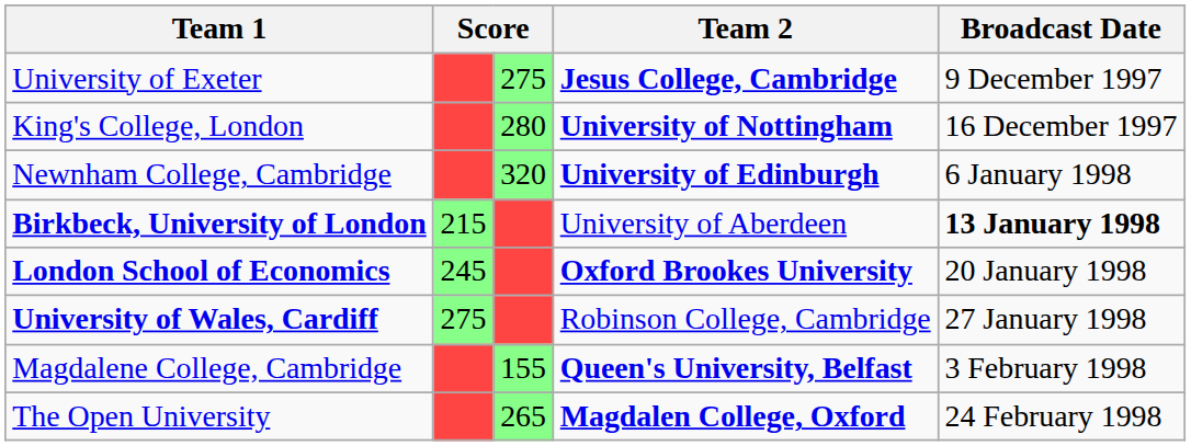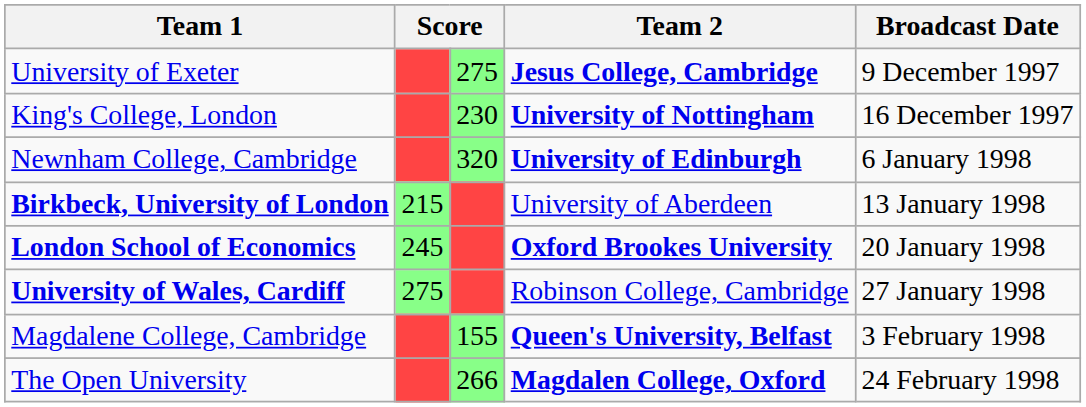King's College, London | column 3: 280 -> 230
Birkbeck, University of London | Broadcast Date: bold -> normal
The Open University | column 3: 265 -> 266
